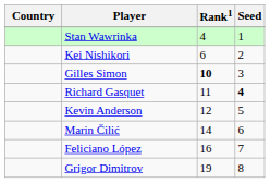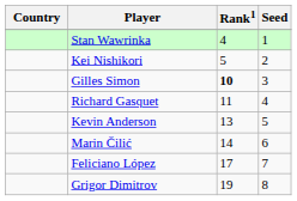Kei Nishikori | Rank1: 6 -> 5
Richard Gasquet | Seed: bold -> normal
Kevin Anderson | Rank1: 12 -> 13
Feliciano López | Rank1: 16 -> 17
